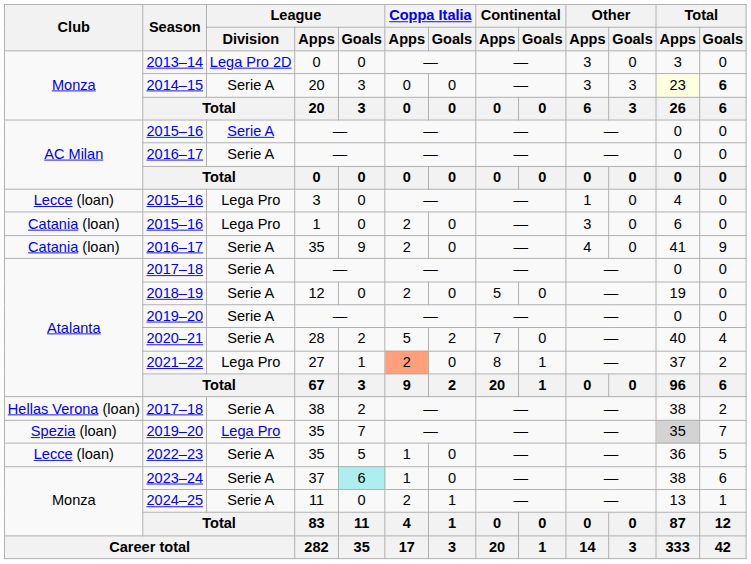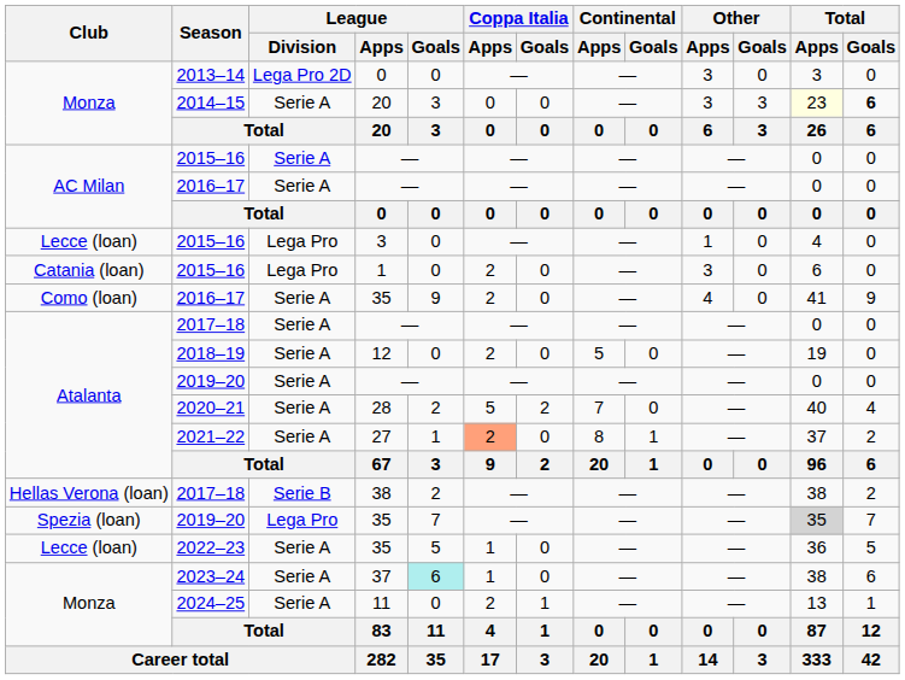2016–17 / 35 | Club: Catania (loan) -> Como (loan)
2021–22 | League / Division: Lega Pro -> Serie A
2017–18 / 38 | League / Division: Serie A -> Serie B
